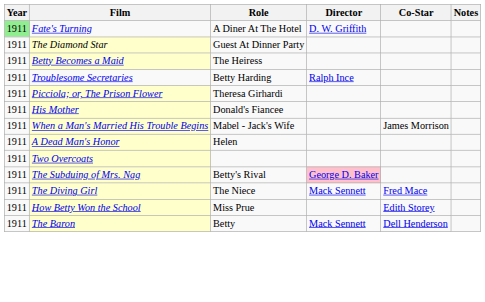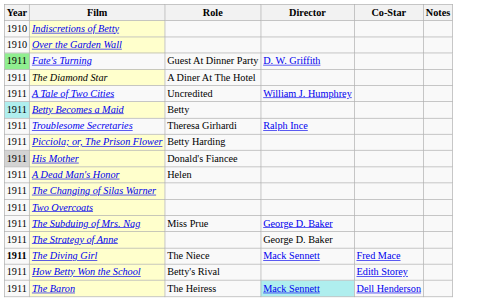+ row: 1910 | Indiscretions of Betty
+ row: 1910 | Over the Garden Wall
Fate's Turning | Role: A Diner At The Hotel -> Guest At Dinner Party
The Diamond Star | Role: Guest At Dinner Party -> A Diner At The Hotel
+ row: 1911 | A Tale of Two Cities | Uncredited | William J. Humphrey
Betty Becomes a Maid | Year: no background -> paleturquoise background
Betty Becomes a Maid | Role: The Heiress -> Betty
Troublesome Secretaries | Role: Betty Harding -> Theresa Girhardi
Picciola; or, The Prison Flower | Role: Theresa Girhardi -> Betty Harding
His Mother | Year: no background -> lightgrey background
- row: 1911 | When a Man's Married His Trouble Begins | Mabel - Jack's Wife | James Morrison
+ row: 1911 | The Changing of Silas Warner
The Subduing of Mrs. Nag | Role: Betty's Rival -> Miss Prue
The Subduing of Mrs. Nag | Director: pink background -> no background
+ row: 1911 | The Strategy of Anne | George D. Baker
The Diving Girl | Year: normal -> bold
How Betty Won the School | Role: Miss Prue -> Betty's Rival
The Baron | Role: Betty -> The Heiress
The Baron | Director: no background -> paleturquoise background
